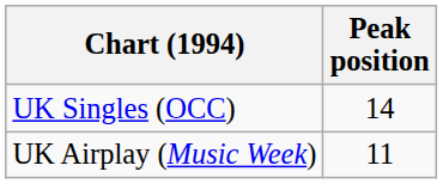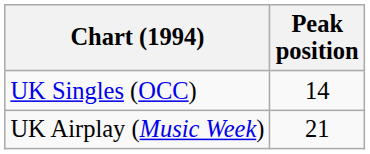UK Airplay (Music Week) | Peak position: 11 -> 21
